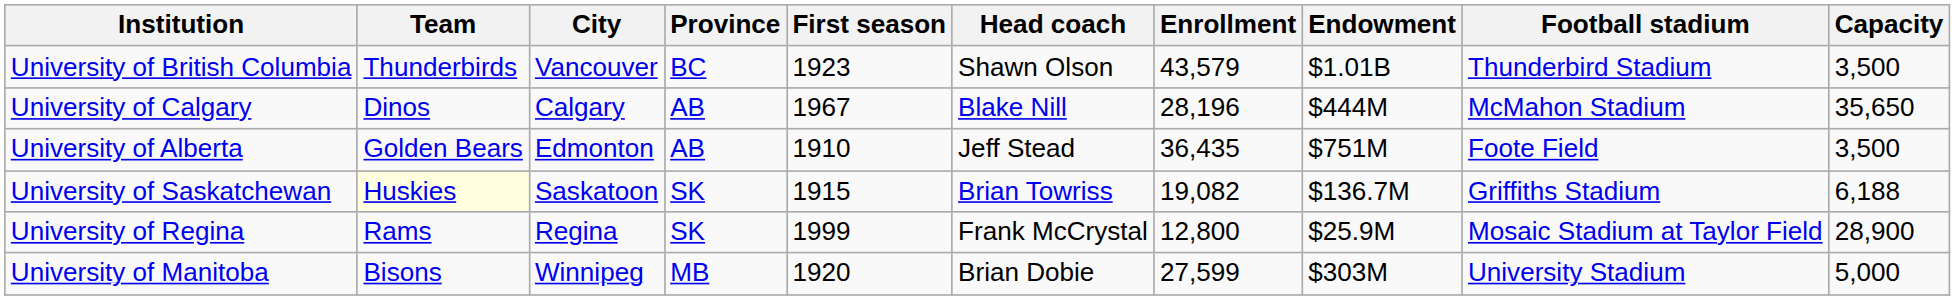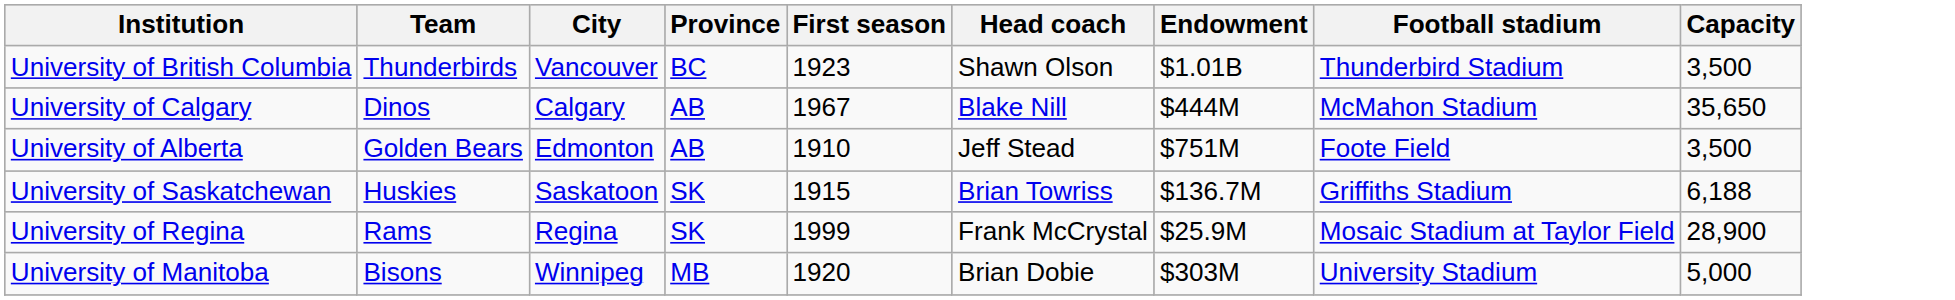- column: Enrollment | 43,579 | 28,196 | 36,435 | 19,082 | 12,800 | 27,599
University of Saskatchewan | Team: lightyellow background -> no background
